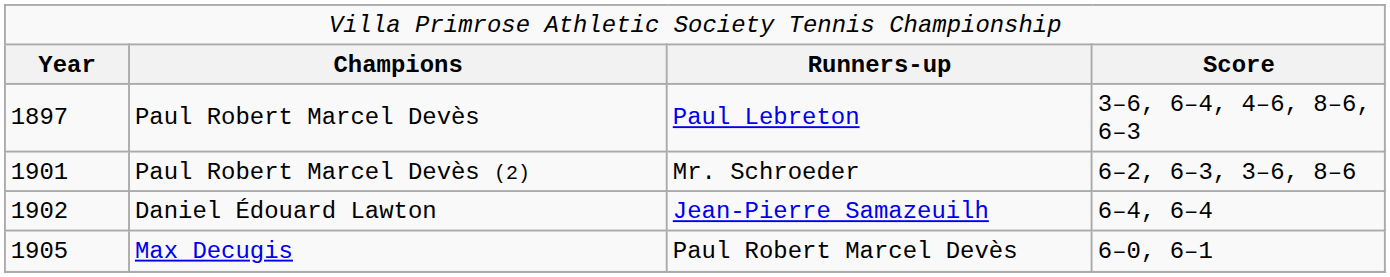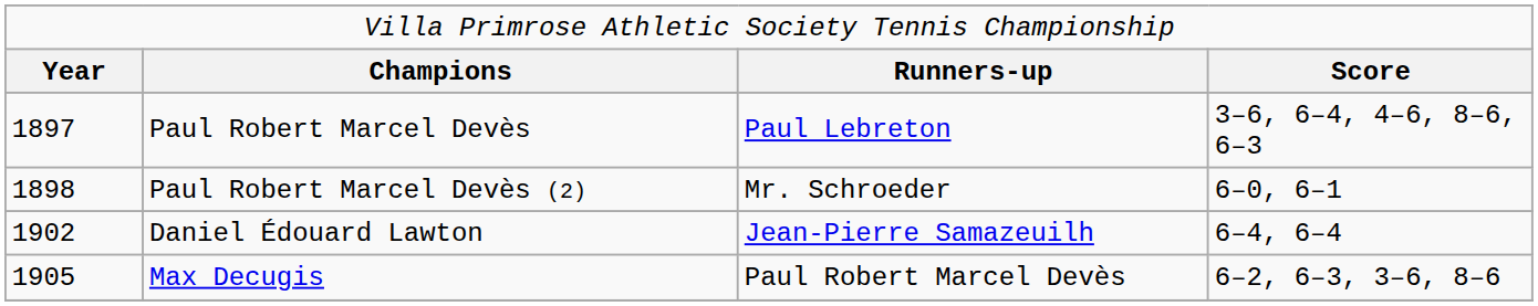Paul Robert Marcel Devès (2) | column 1: 1901 -> 1898
Paul Robert Marcel Devès (2) | column 4: 6–2, 6–3, 3–6, 8–6 -> 6–0, 6–1
Max Decugis | column 4: 6–0, 6–1 -> 6–2, 6–3, 3–6, 8–6
